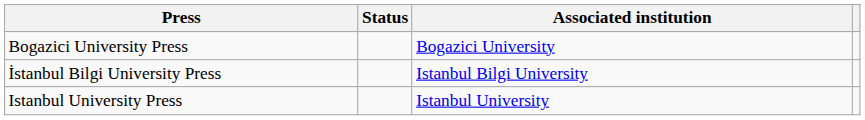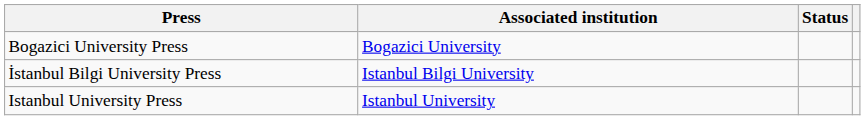columns swapped: Associated institution <-> Status
